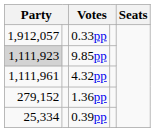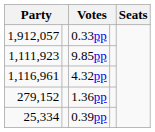9.85pp | column 1: lightgrey background -> no background
4.32pp | column 1: 1,111,961 -> 1,116,961
